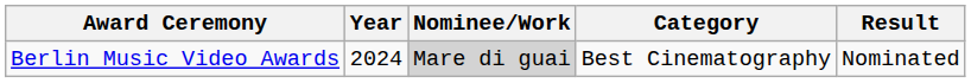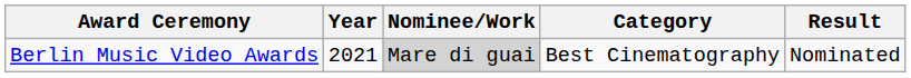Berlin Music Video Awards | Year: 2024 -> 2021
